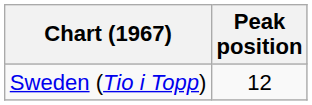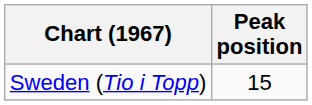Sweden (Tio i Topp) | Peak position: 12 -> 15
